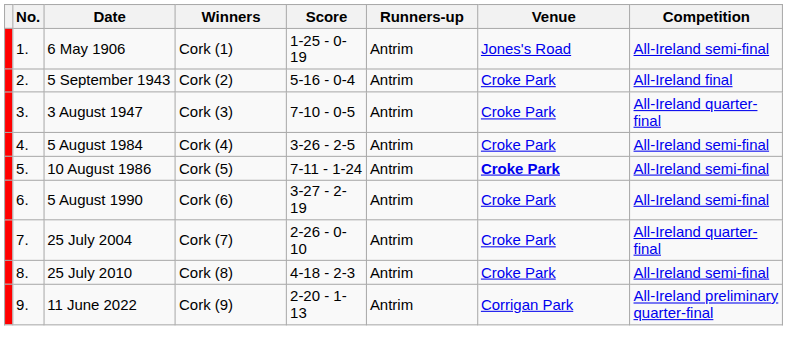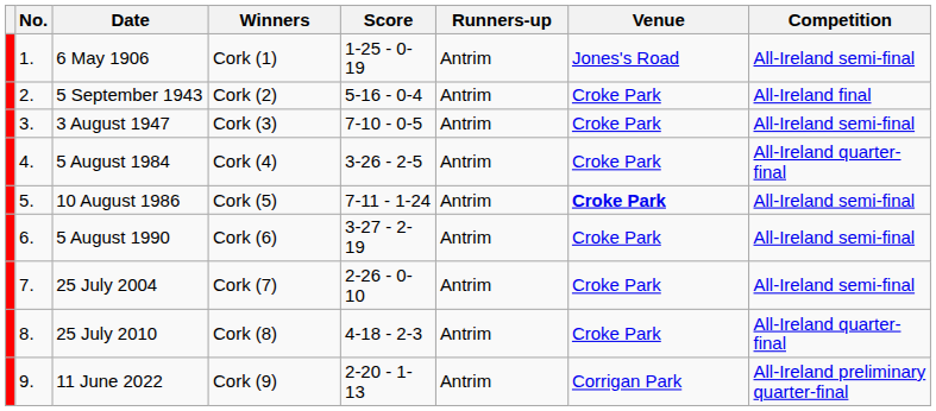3 August 1947 | Competition: All-Ireland quarter-final -> All-Ireland semi-final
5 August 1984 | Competition: All-Ireland semi-final -> All-Ireland quarter-final
25 July 2004 | Competition: All-Ireland quarter-final -> All-Ireland semi-final
25 July 2010 | Competition: All-Ireland semi-final -> All-Ireland quarter-final
